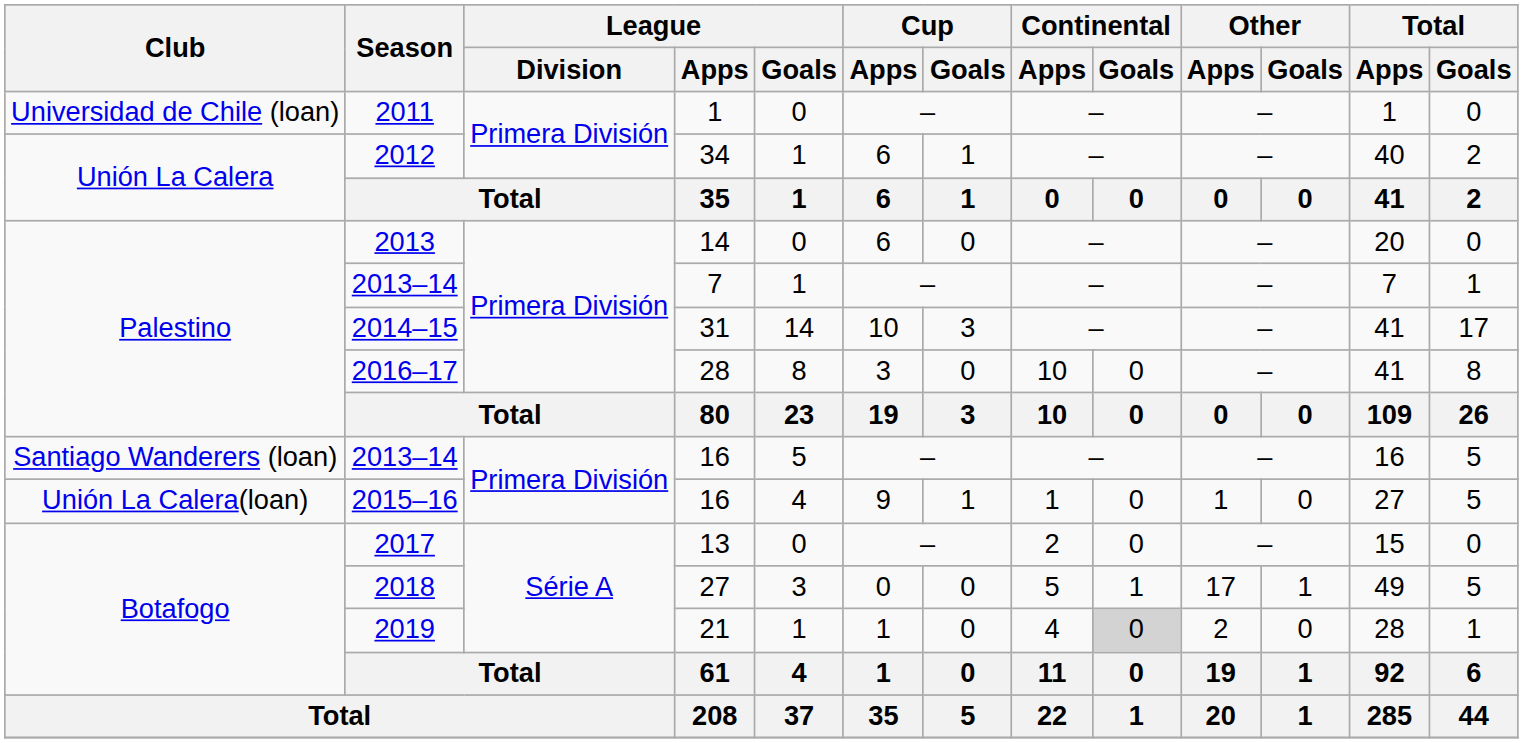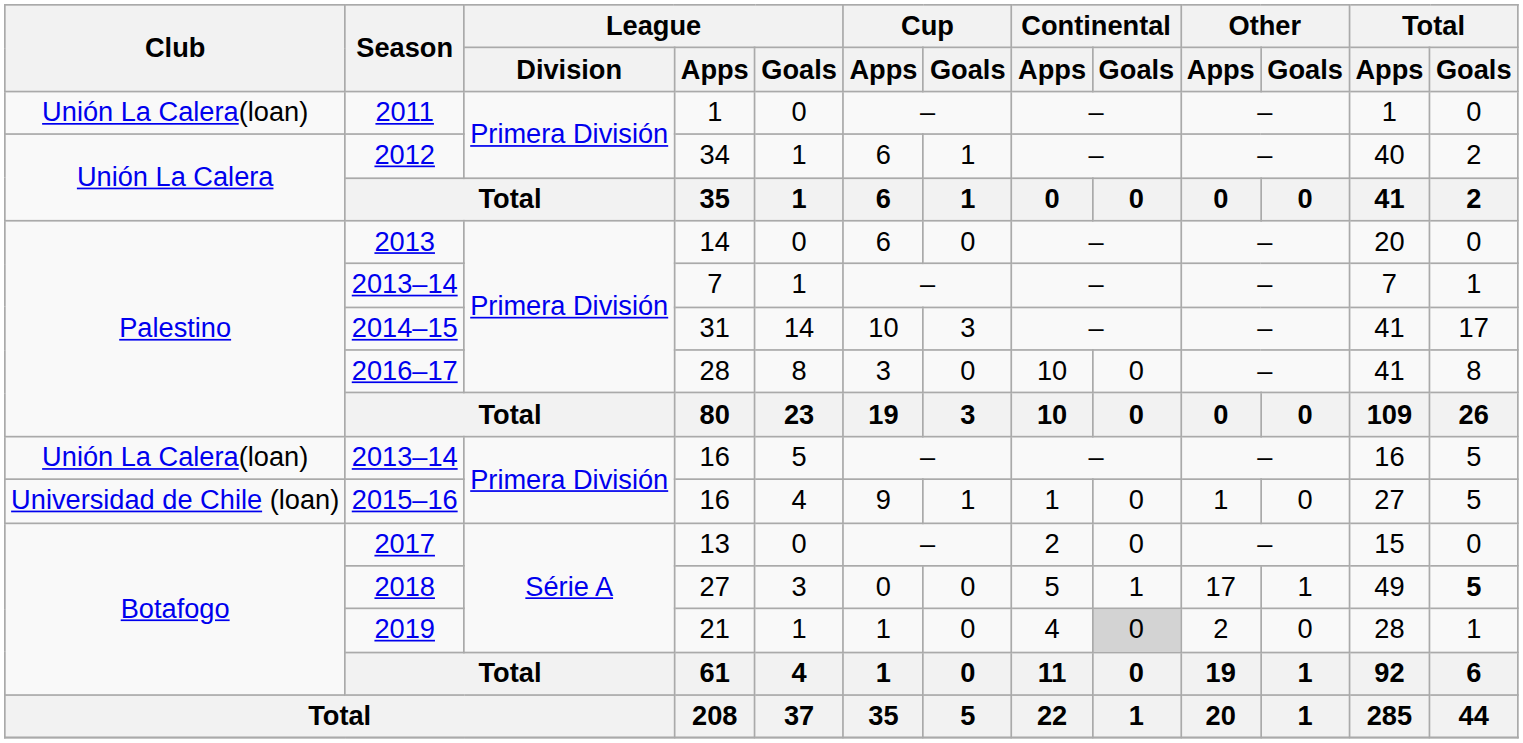2011 | Club: Universidad de Chile (loan) -> Unión La Calera(loan)
2013–14 / 16 | Club: Santiago Wanderers (loan) -> Unión La Calera(loan)
2015–16 | Club: Unión La Calera(loan) -> Universidad de Chile (loan)
2018 | Total / Goals: normal -> bold
